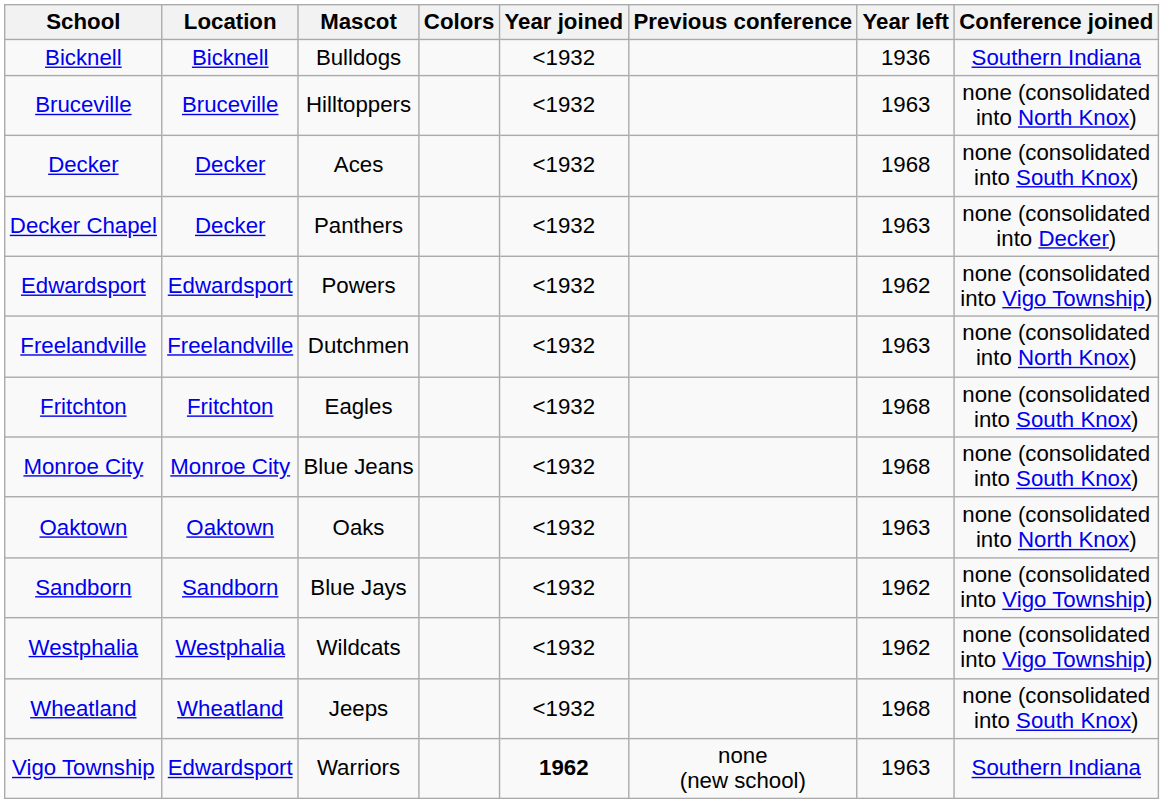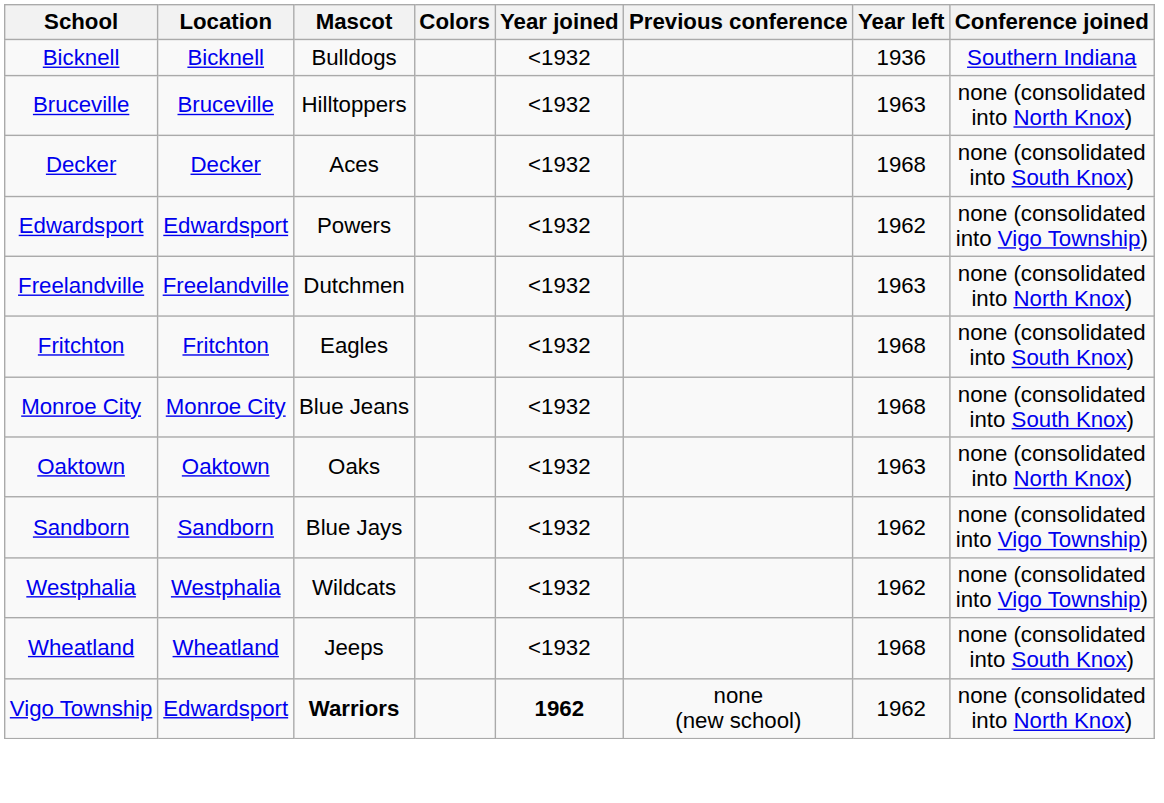- row: Decker Chapel | Decker | Panthers | <1932 | 1963 | none (consolidated into Decker)
Vigo Township | Mascot: normal -> bold
Vigo Township | Year left: 1963 -> 1962
Vigo Township | Conference joined: Southern Indiana -> none (consolidated into North Knox)
